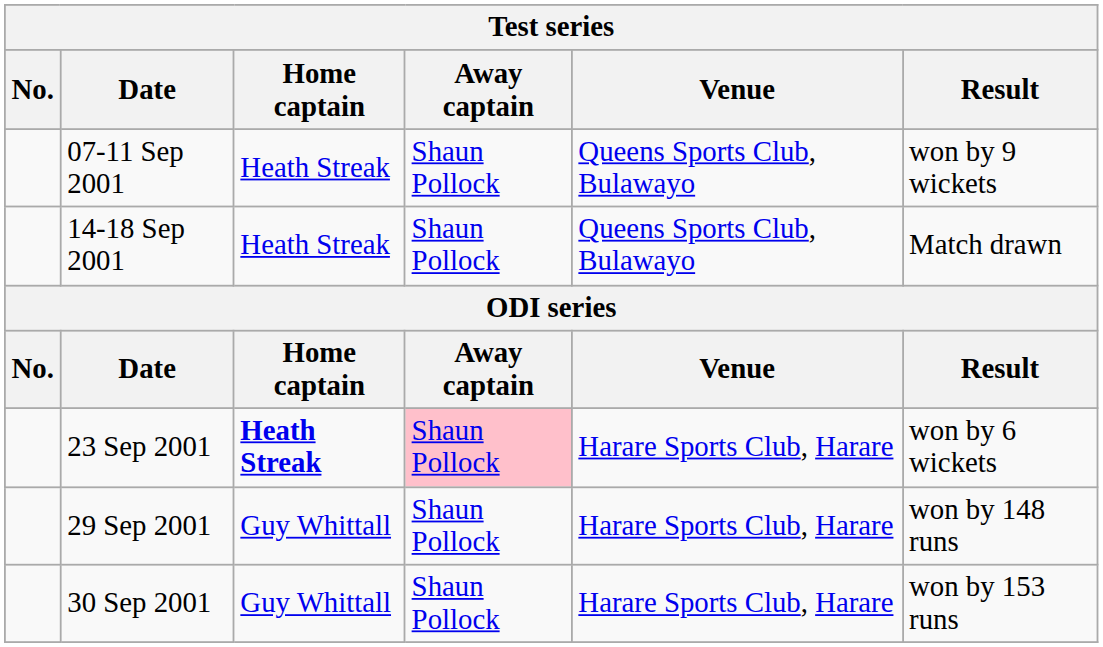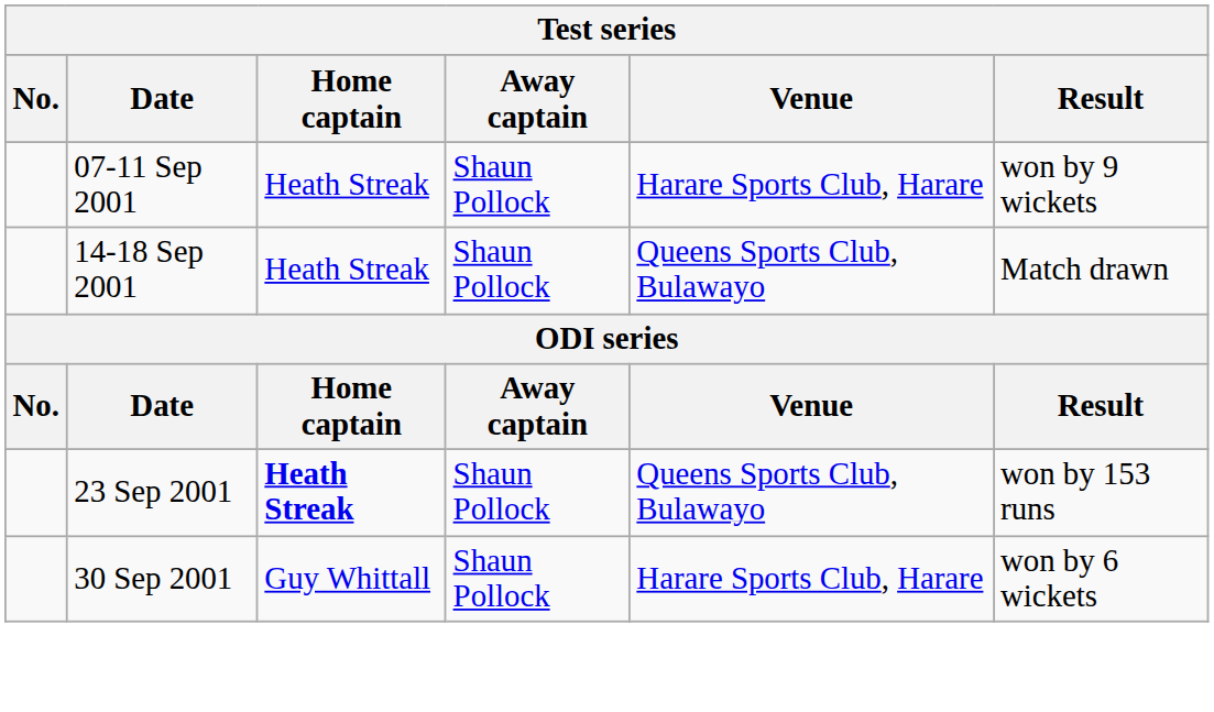07-11 Sep 2001 | Venue: Queens Sports Club, Bulawayo -> Harare Sports Club, Harare
23 Sep 2001 | Away captain: pink background -> no background
23 Sep 2001 | Venue: Harare Sports Club, Harare -> Queens Sports Club, Bulawayo
23 Sep 2001 | Result: won by 6 wickets -> won by 153 runs
- row: 29 Sep 2001 | Guy Whittall | Shaun Pollock | Harare Sports Club, Harare | won by 148 runs
30 Sep 2001 | Result: won by 153 runs -> won by 6 wickets
